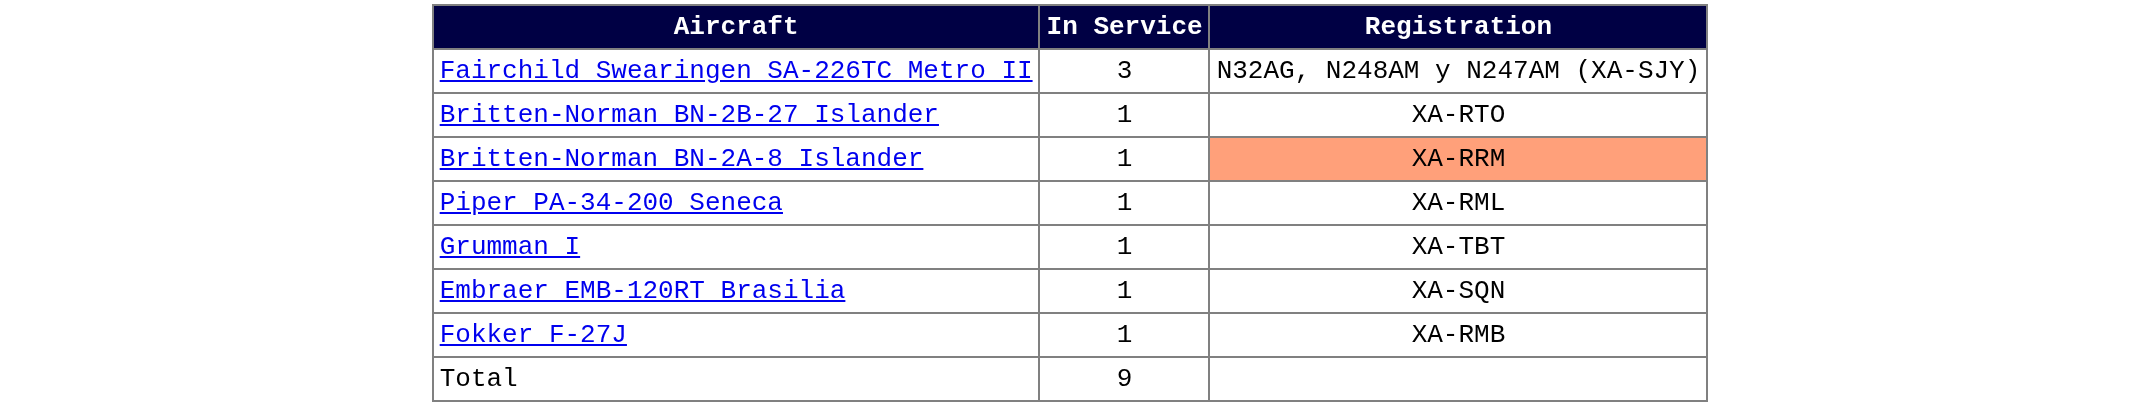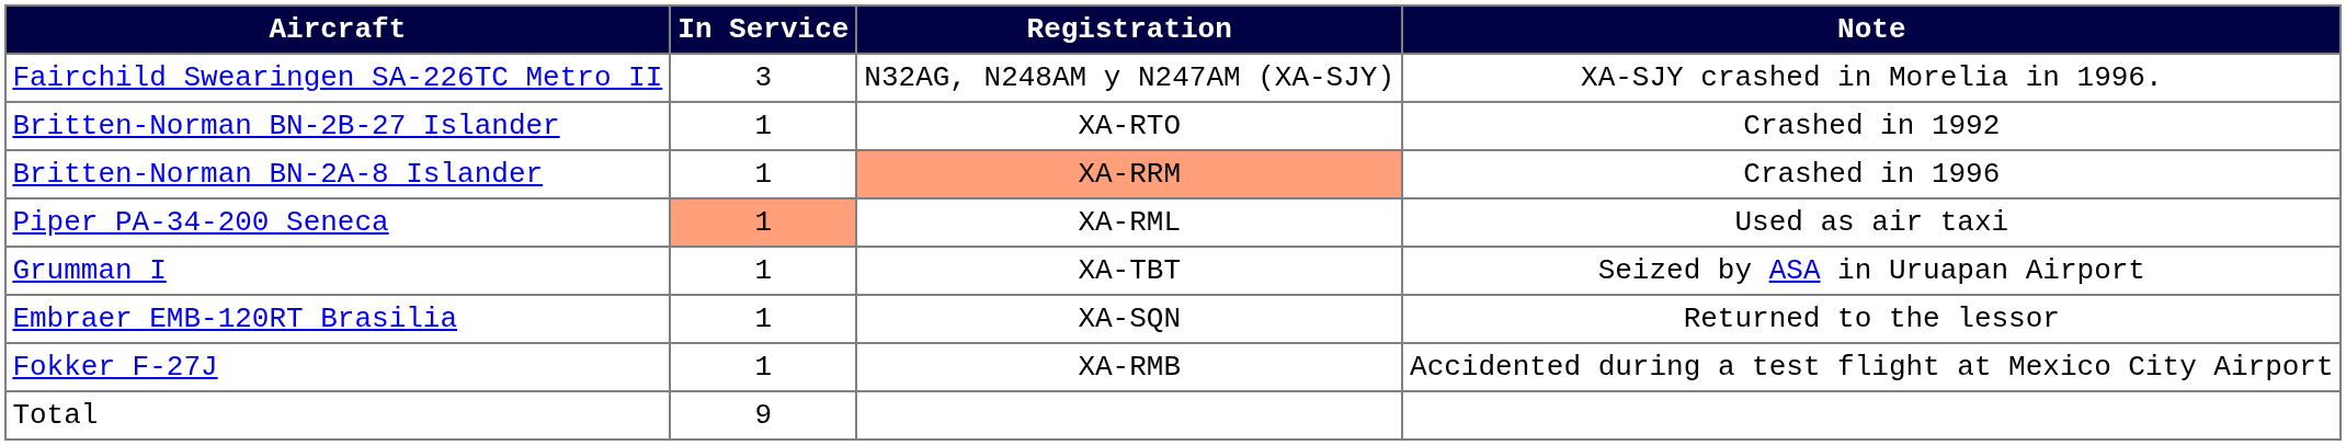+ column: Note | XA-SJY crashed in Morelia in 1996. | Crashed in 1992 | Crashed in 1996 | Used as air taxi | Seized by ASA in Uruapan Airport | Returned to the lessor | Accidented during a test flight at Mexico City Airport
Piper PA-34-200 Seneca | In Service: no background -> lightsalmon background
